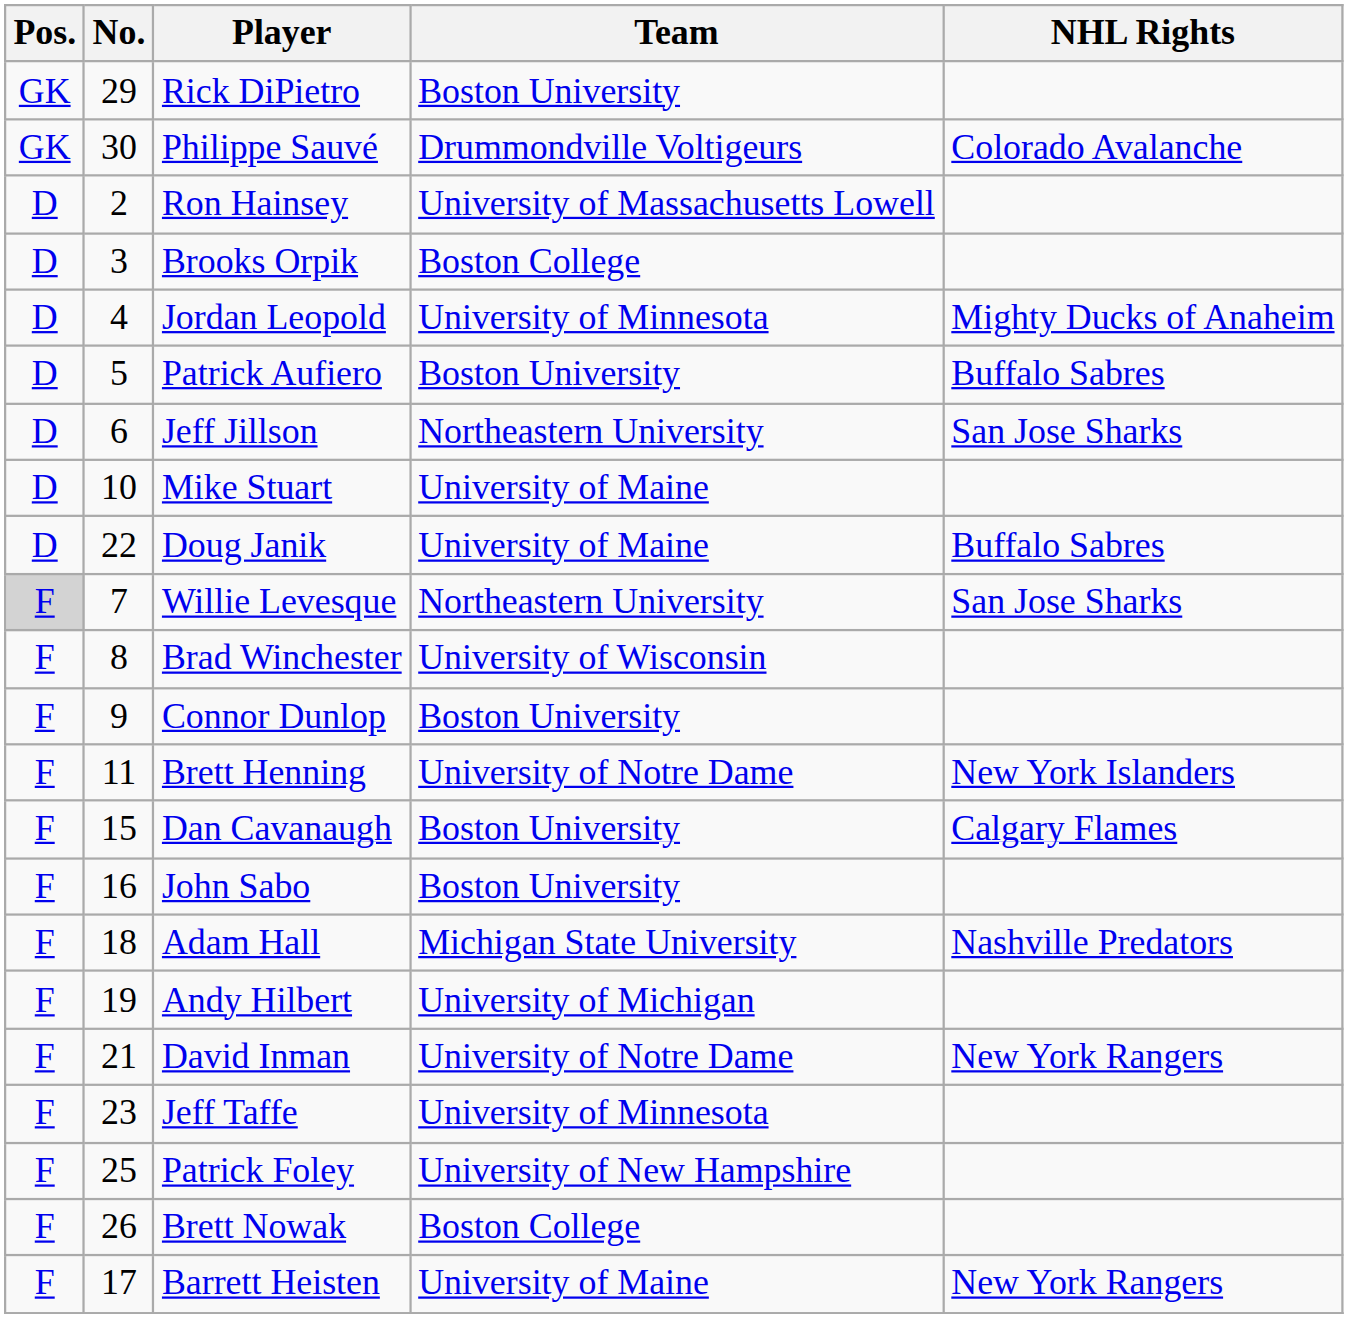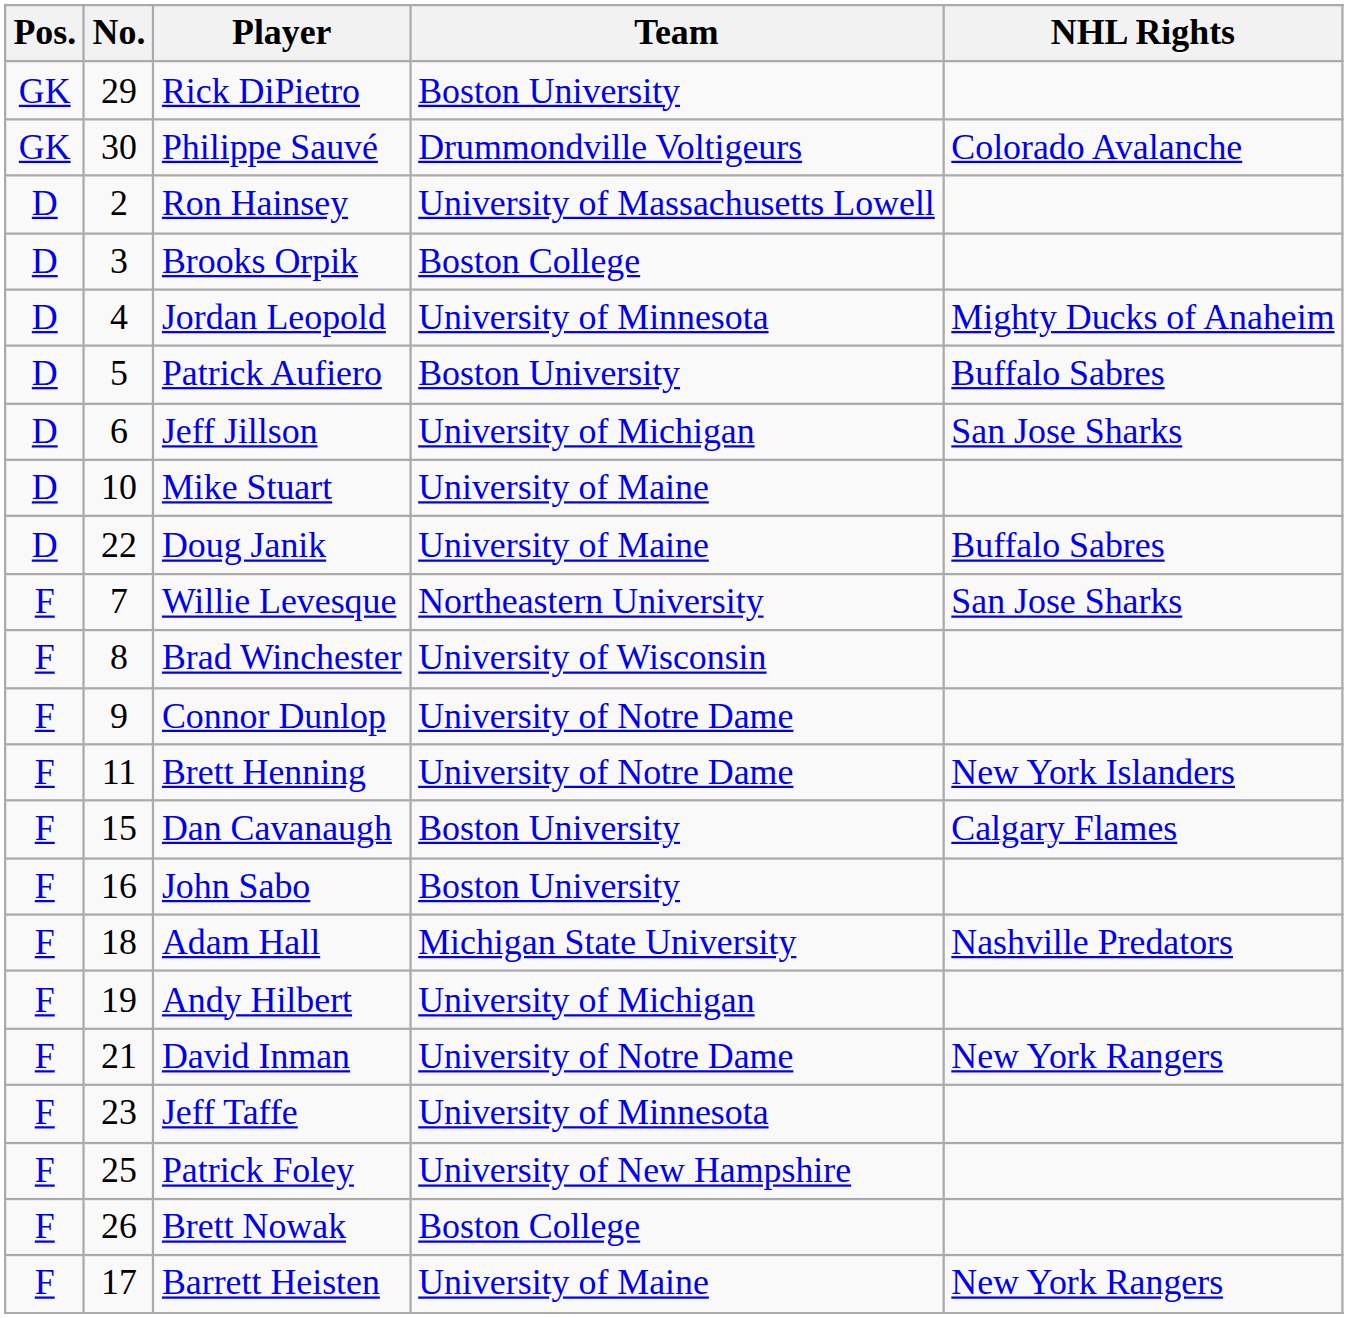Jeff Jillson | Team: Northeastern University -> University of Michigan
Willie Levesque | Pos.: lightgrey background -> no background
Connor Dunlop | Team: Boston University -> University of Notre Dame
